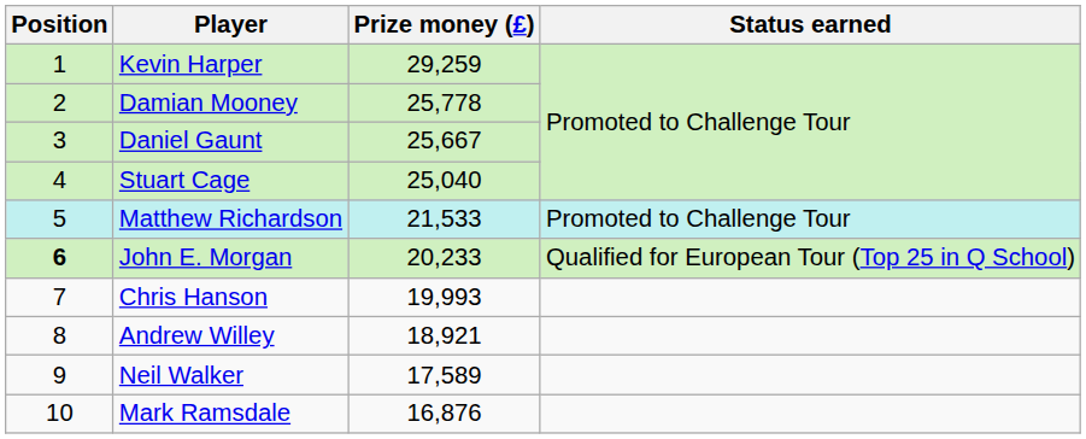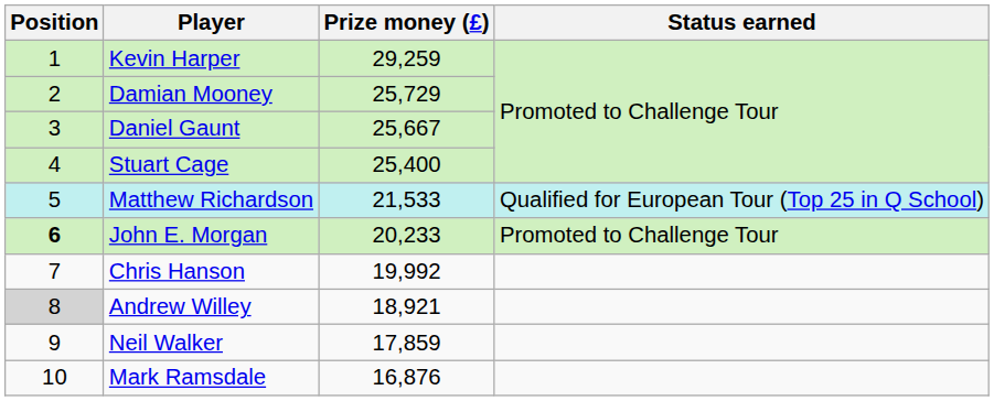Damian Mooney | Prize money (£): 25,778 -> 25,729
Stuart Cage | Prize money (£): 25,040 -> 25,400
Matthew Richardson | Status earned: Promoted to Challenge Tour -> Qualified for European Tour (Top 25 in Q School)
John E. Morgan | Status earned: Qualified for European Tour (Top 25 in Q School) -> Promoted to Challenge Tour
Chris Hanson | Prize money (£): 19,993 -> 19,992
Andrew Willey | Position: no background -> lightgrey background
Neil Walker | Prize money (£): 17,589 -> 17,859
